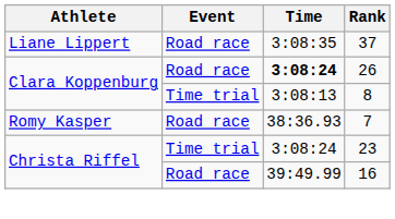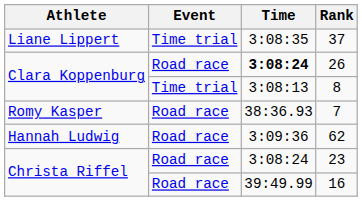37 | Event: Road race -> Time trial
+ row: Hannah Ludwig | Road race | 3:09:36 | 62
23 | Event: Time trial -> Road race
